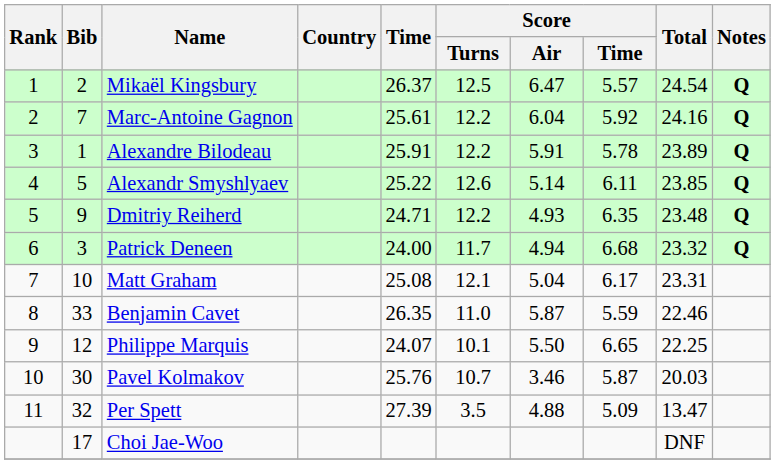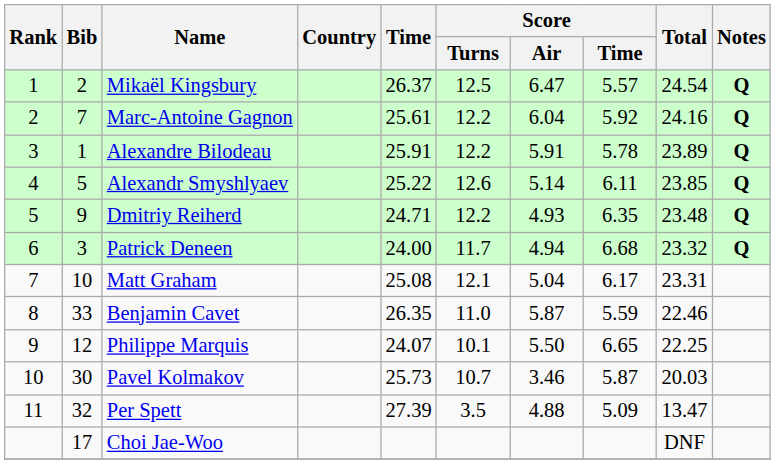Pavel Kolmakov | Time: 25.76 -> 25.73
